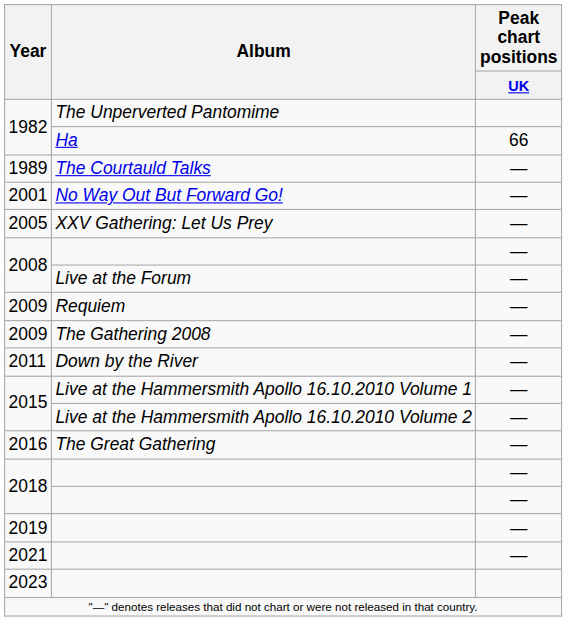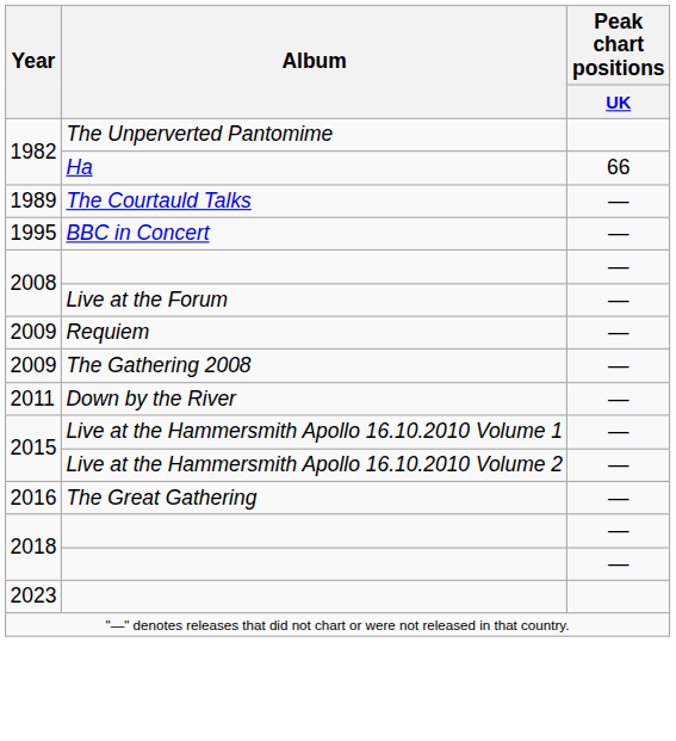+ row: 1995 | BBC in Concert | —
- row: 2001 | No Way Out But Forward Go! | —
- row: 2005 | XXV Gathering: Let Us Prey | —
- row: 2019 | —
- row: 2021 | —
